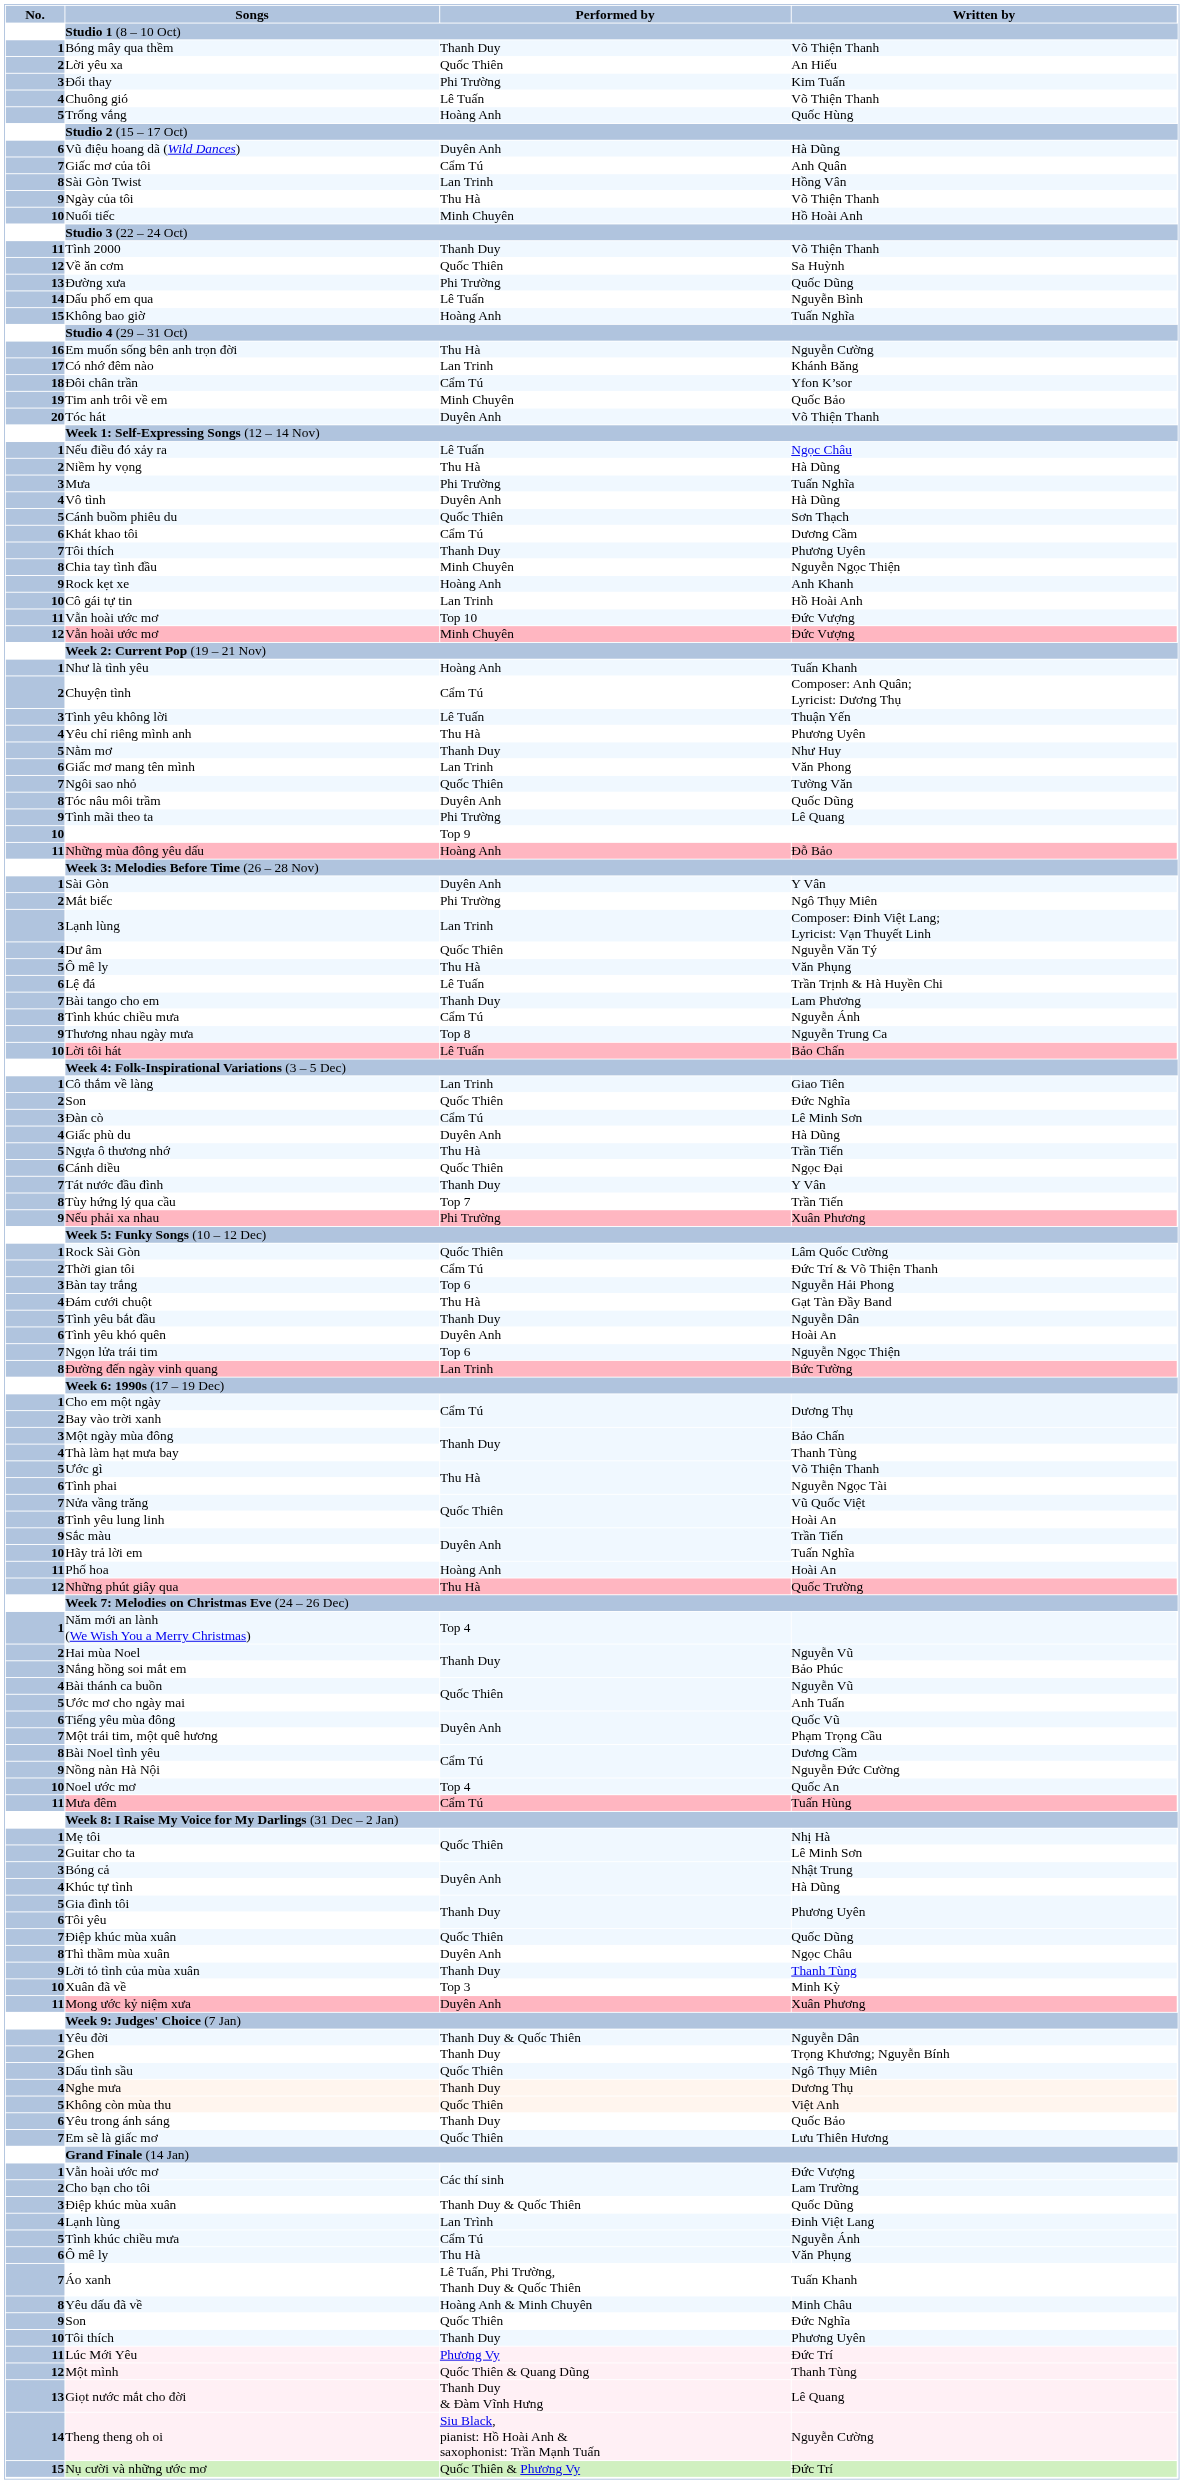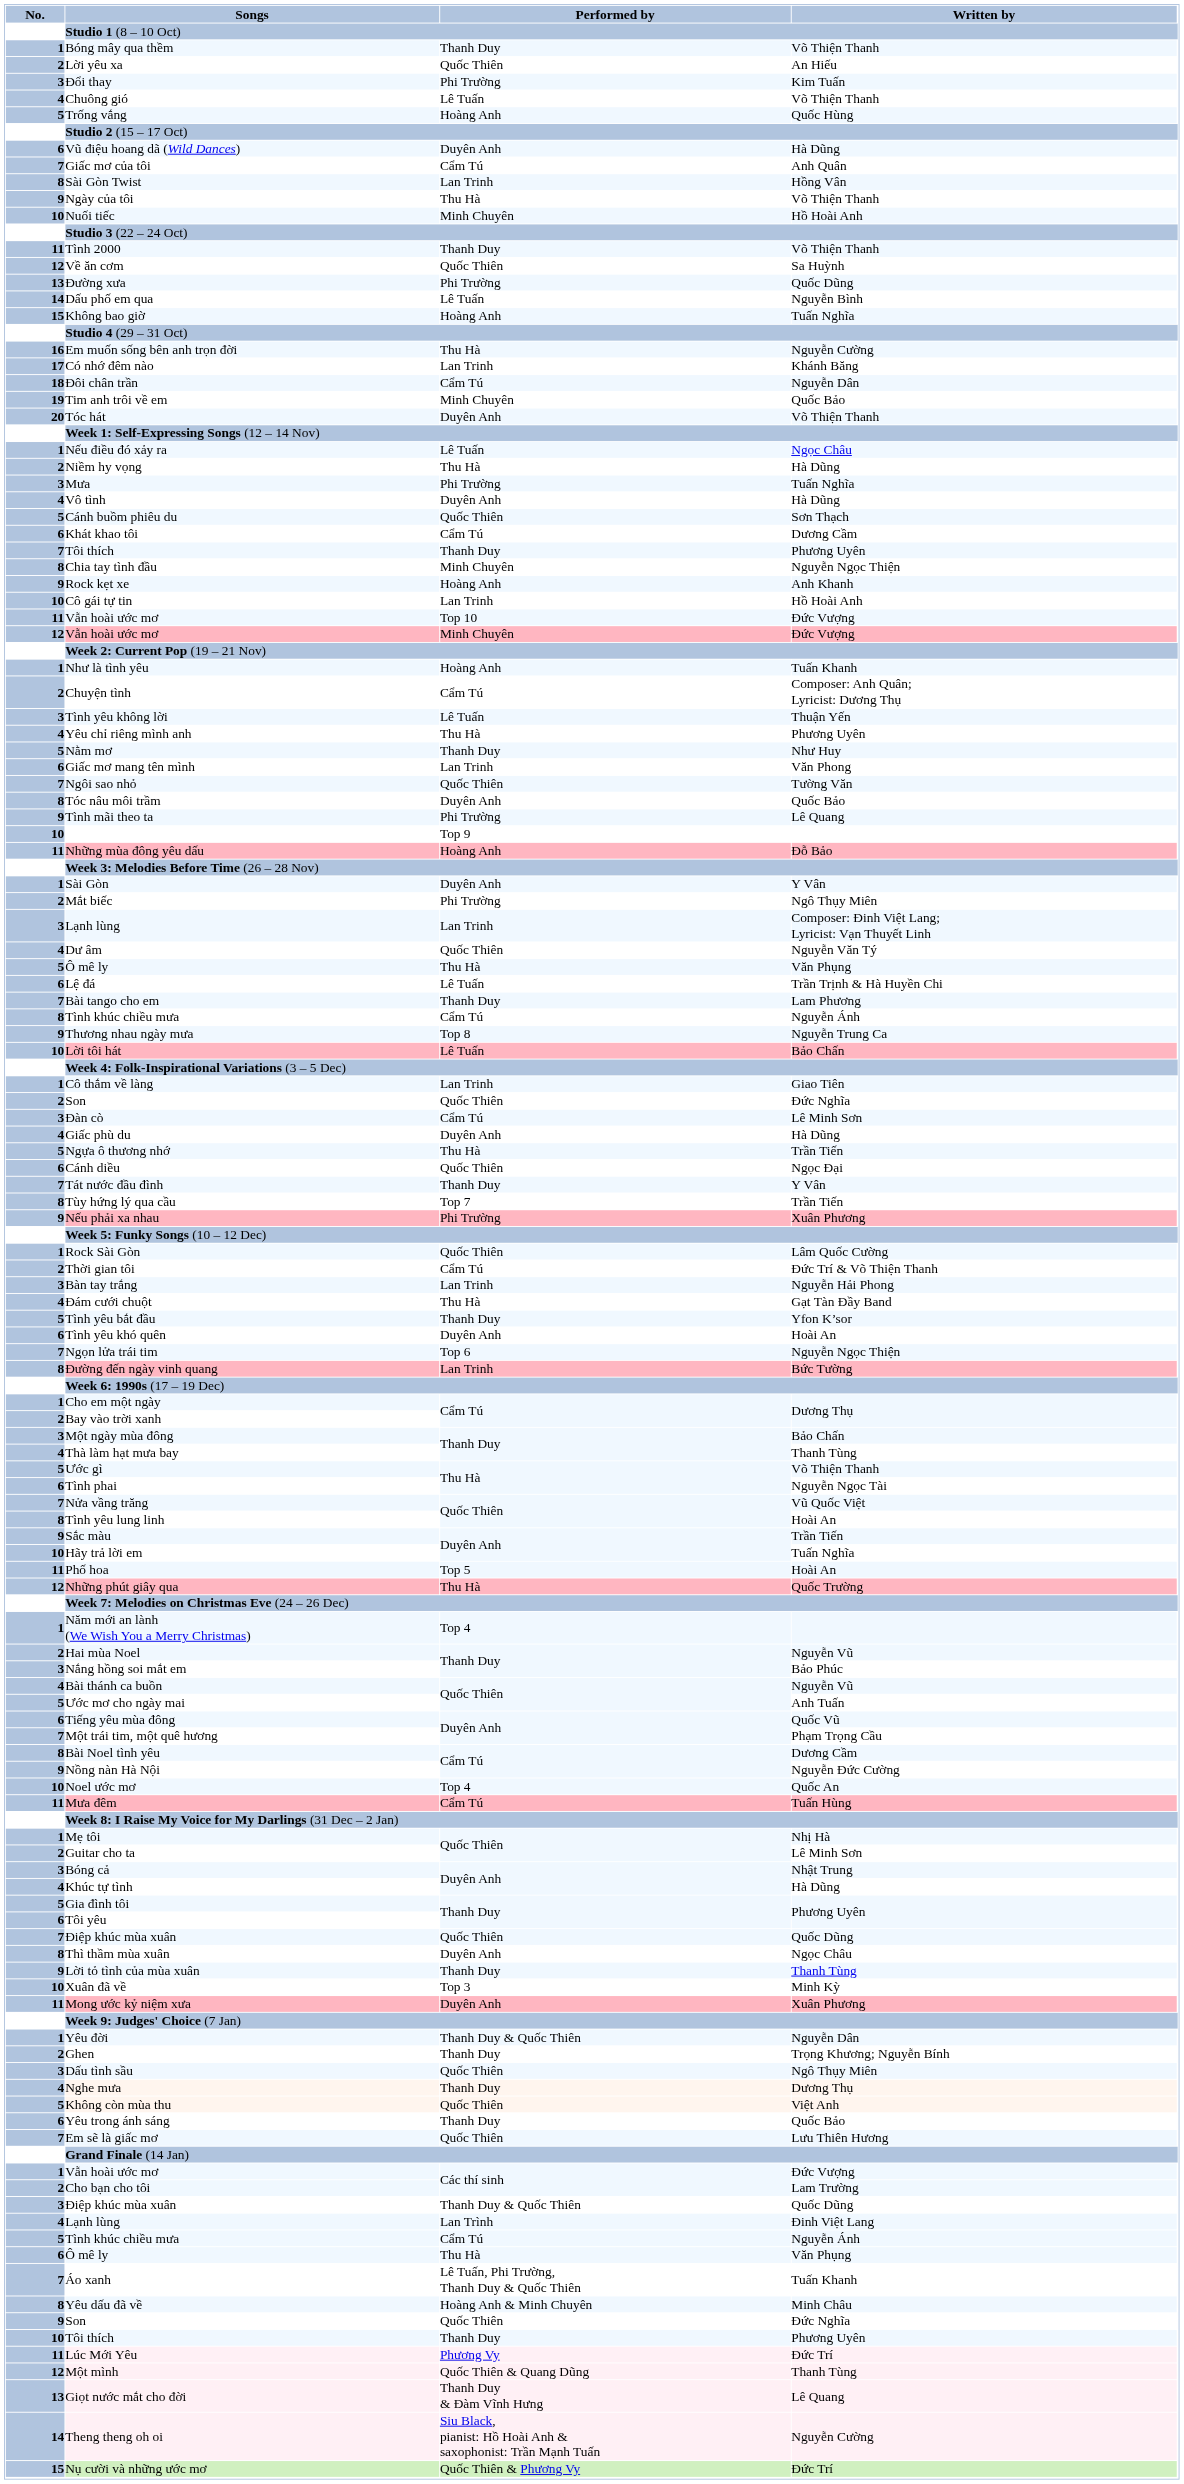Đôi chân trần | Written by: Yfon K’sor -> Nguyễn Dân
Tóc nâu môi trầm | Written by: Quốc Dũng -> Quốc Bảo
Bàn tay trắng | Performed by: Top 6 -> Lan Trinh
Tình yêu bắt đầu | Written by: Nguyễn Dân -> Yfon K’sor
Phố hoa | Performed by: Hoàng Anh -> Top 5
